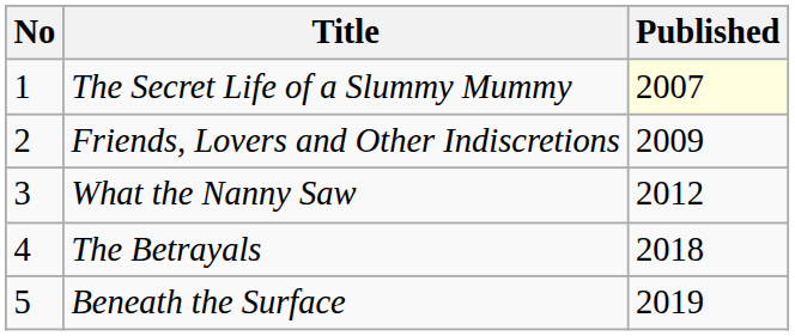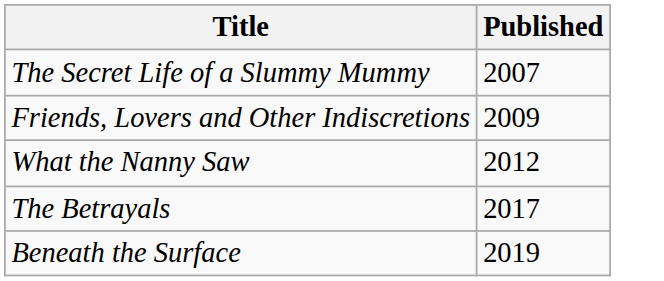- column: No | 1 | 2 | 3 | 4 | 5
The Secret Life of a Slummy Mummy | Published: lightyellow background -> no background
The Betrayals | Published: 2018 -> 2017
